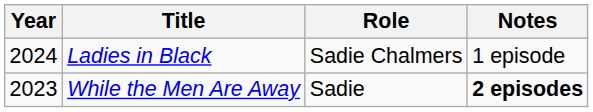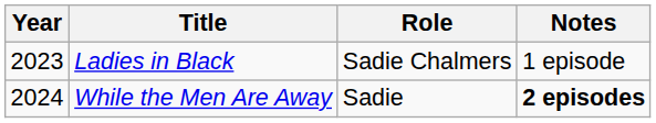Ladies in Black | Year: 2024 -> 2023
While the Men Are Away | Year: 2023 -> 2024
